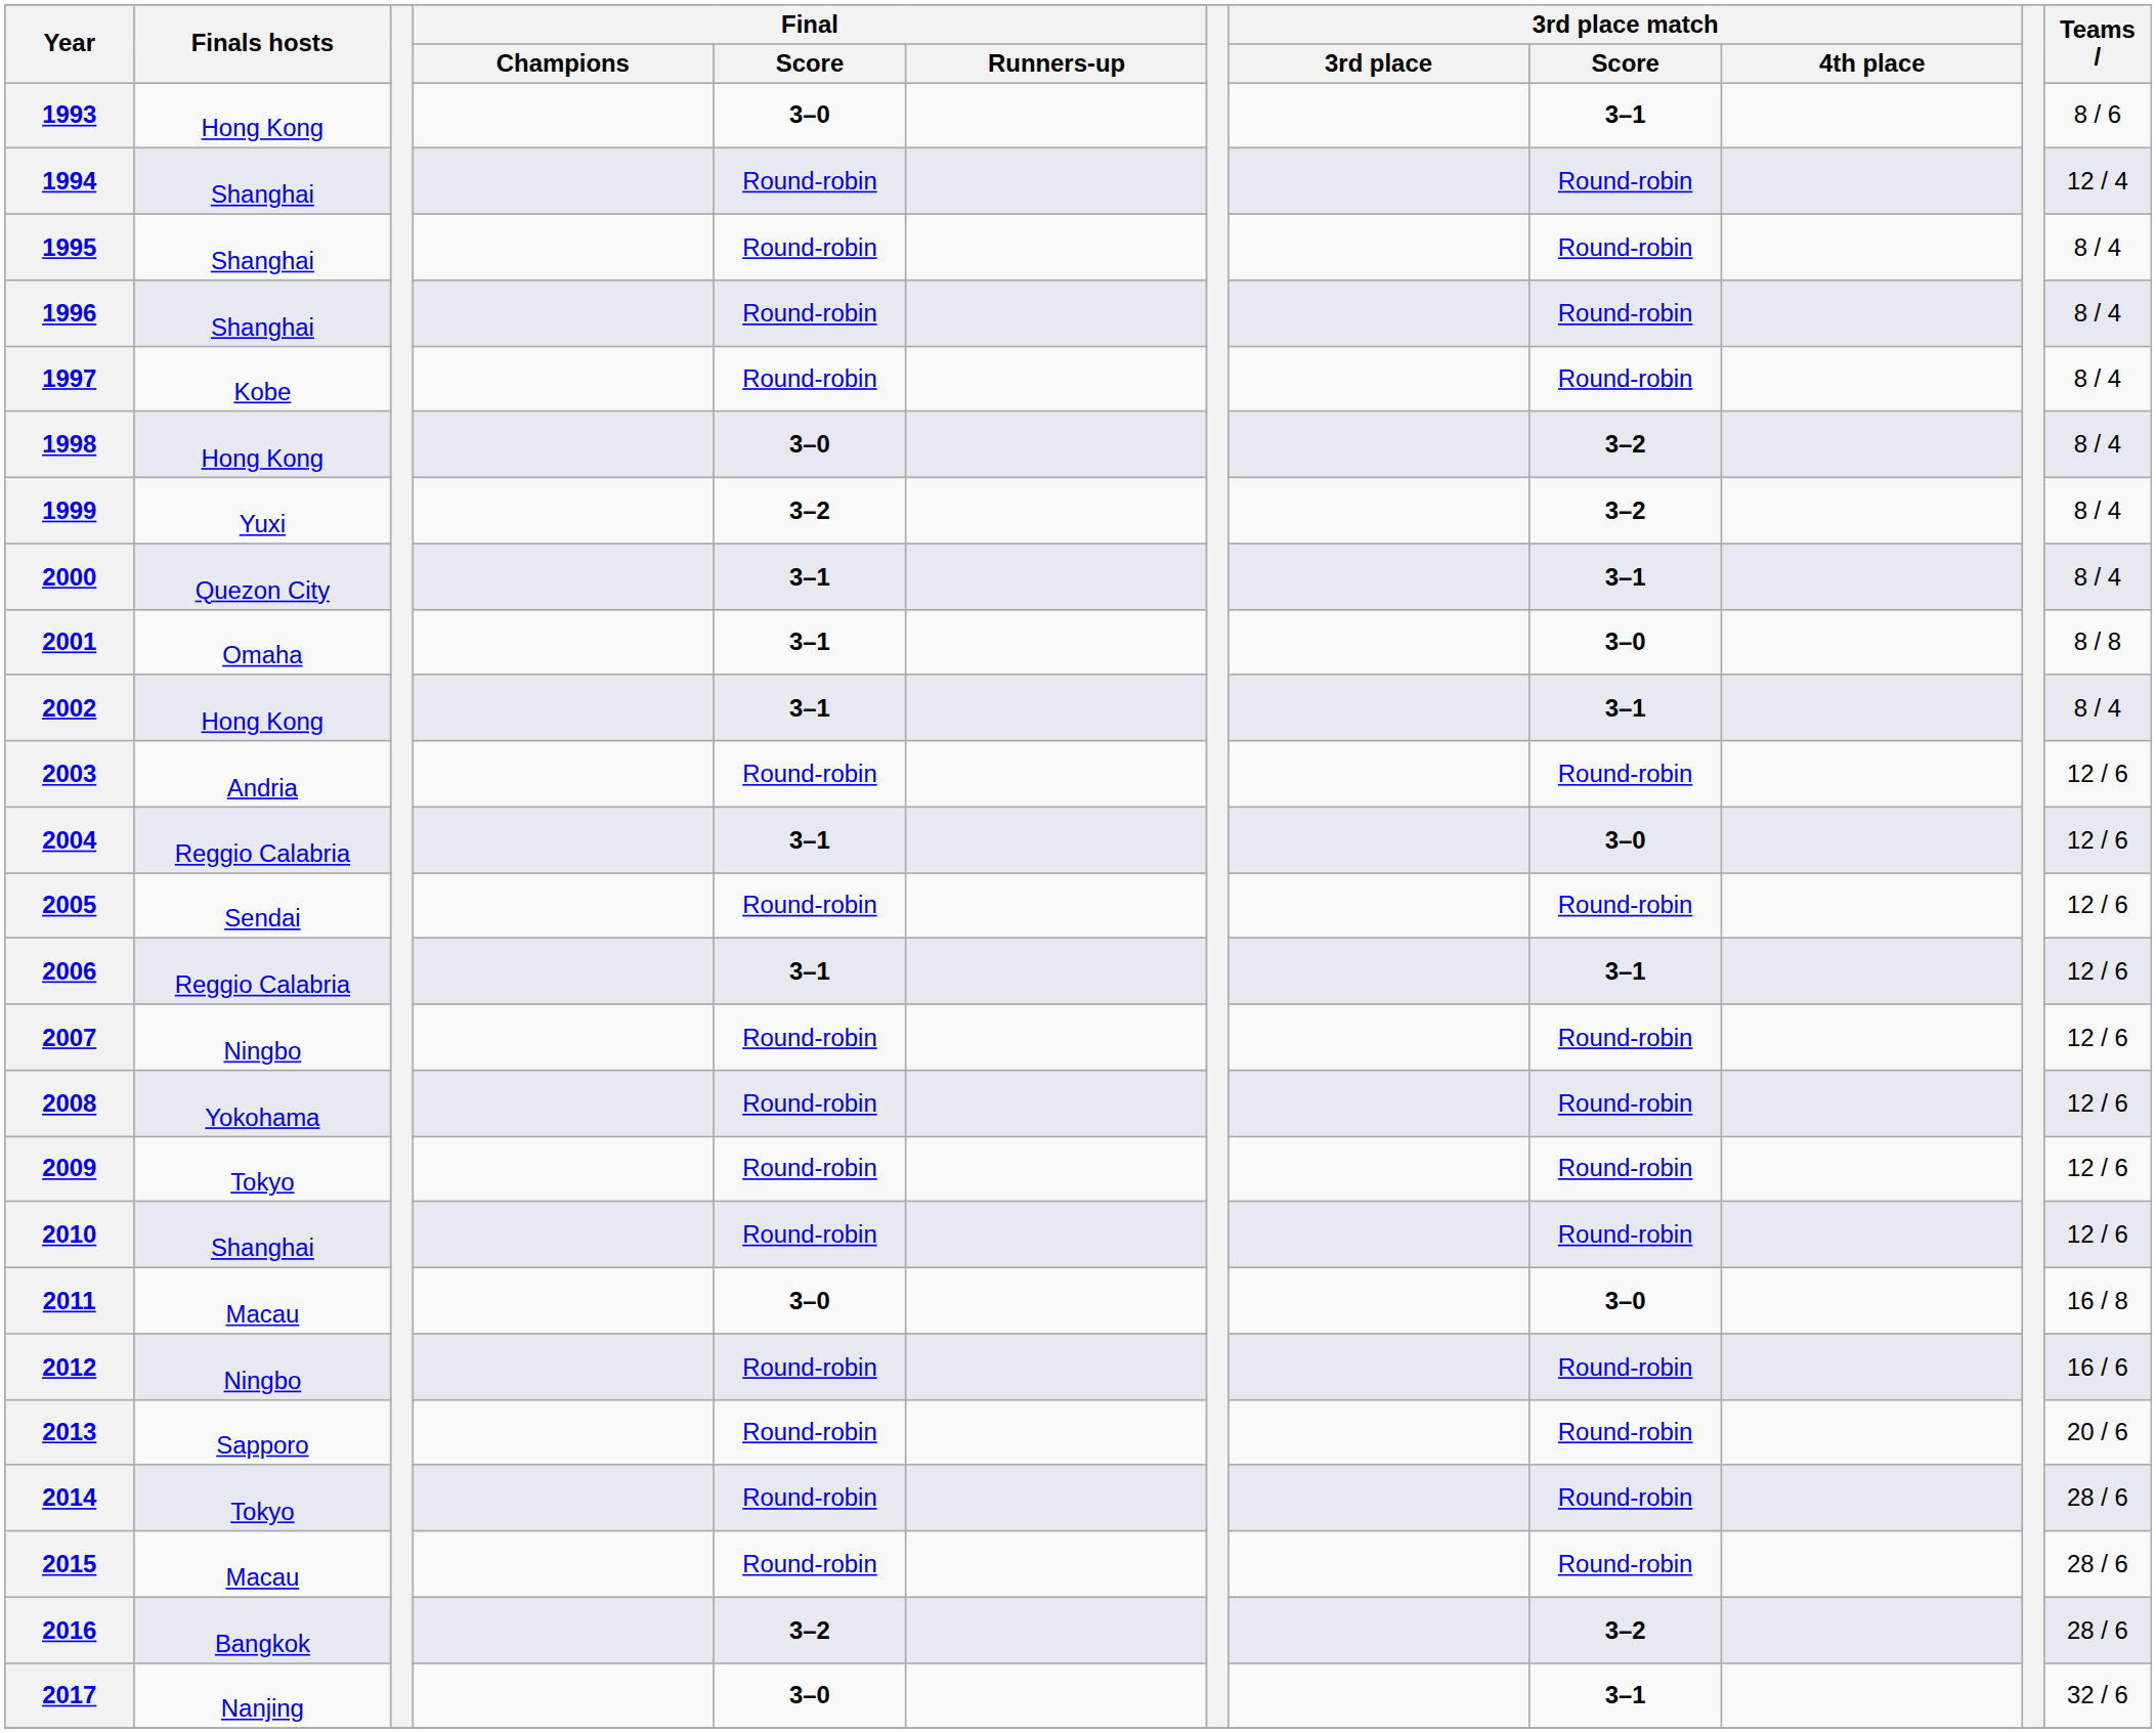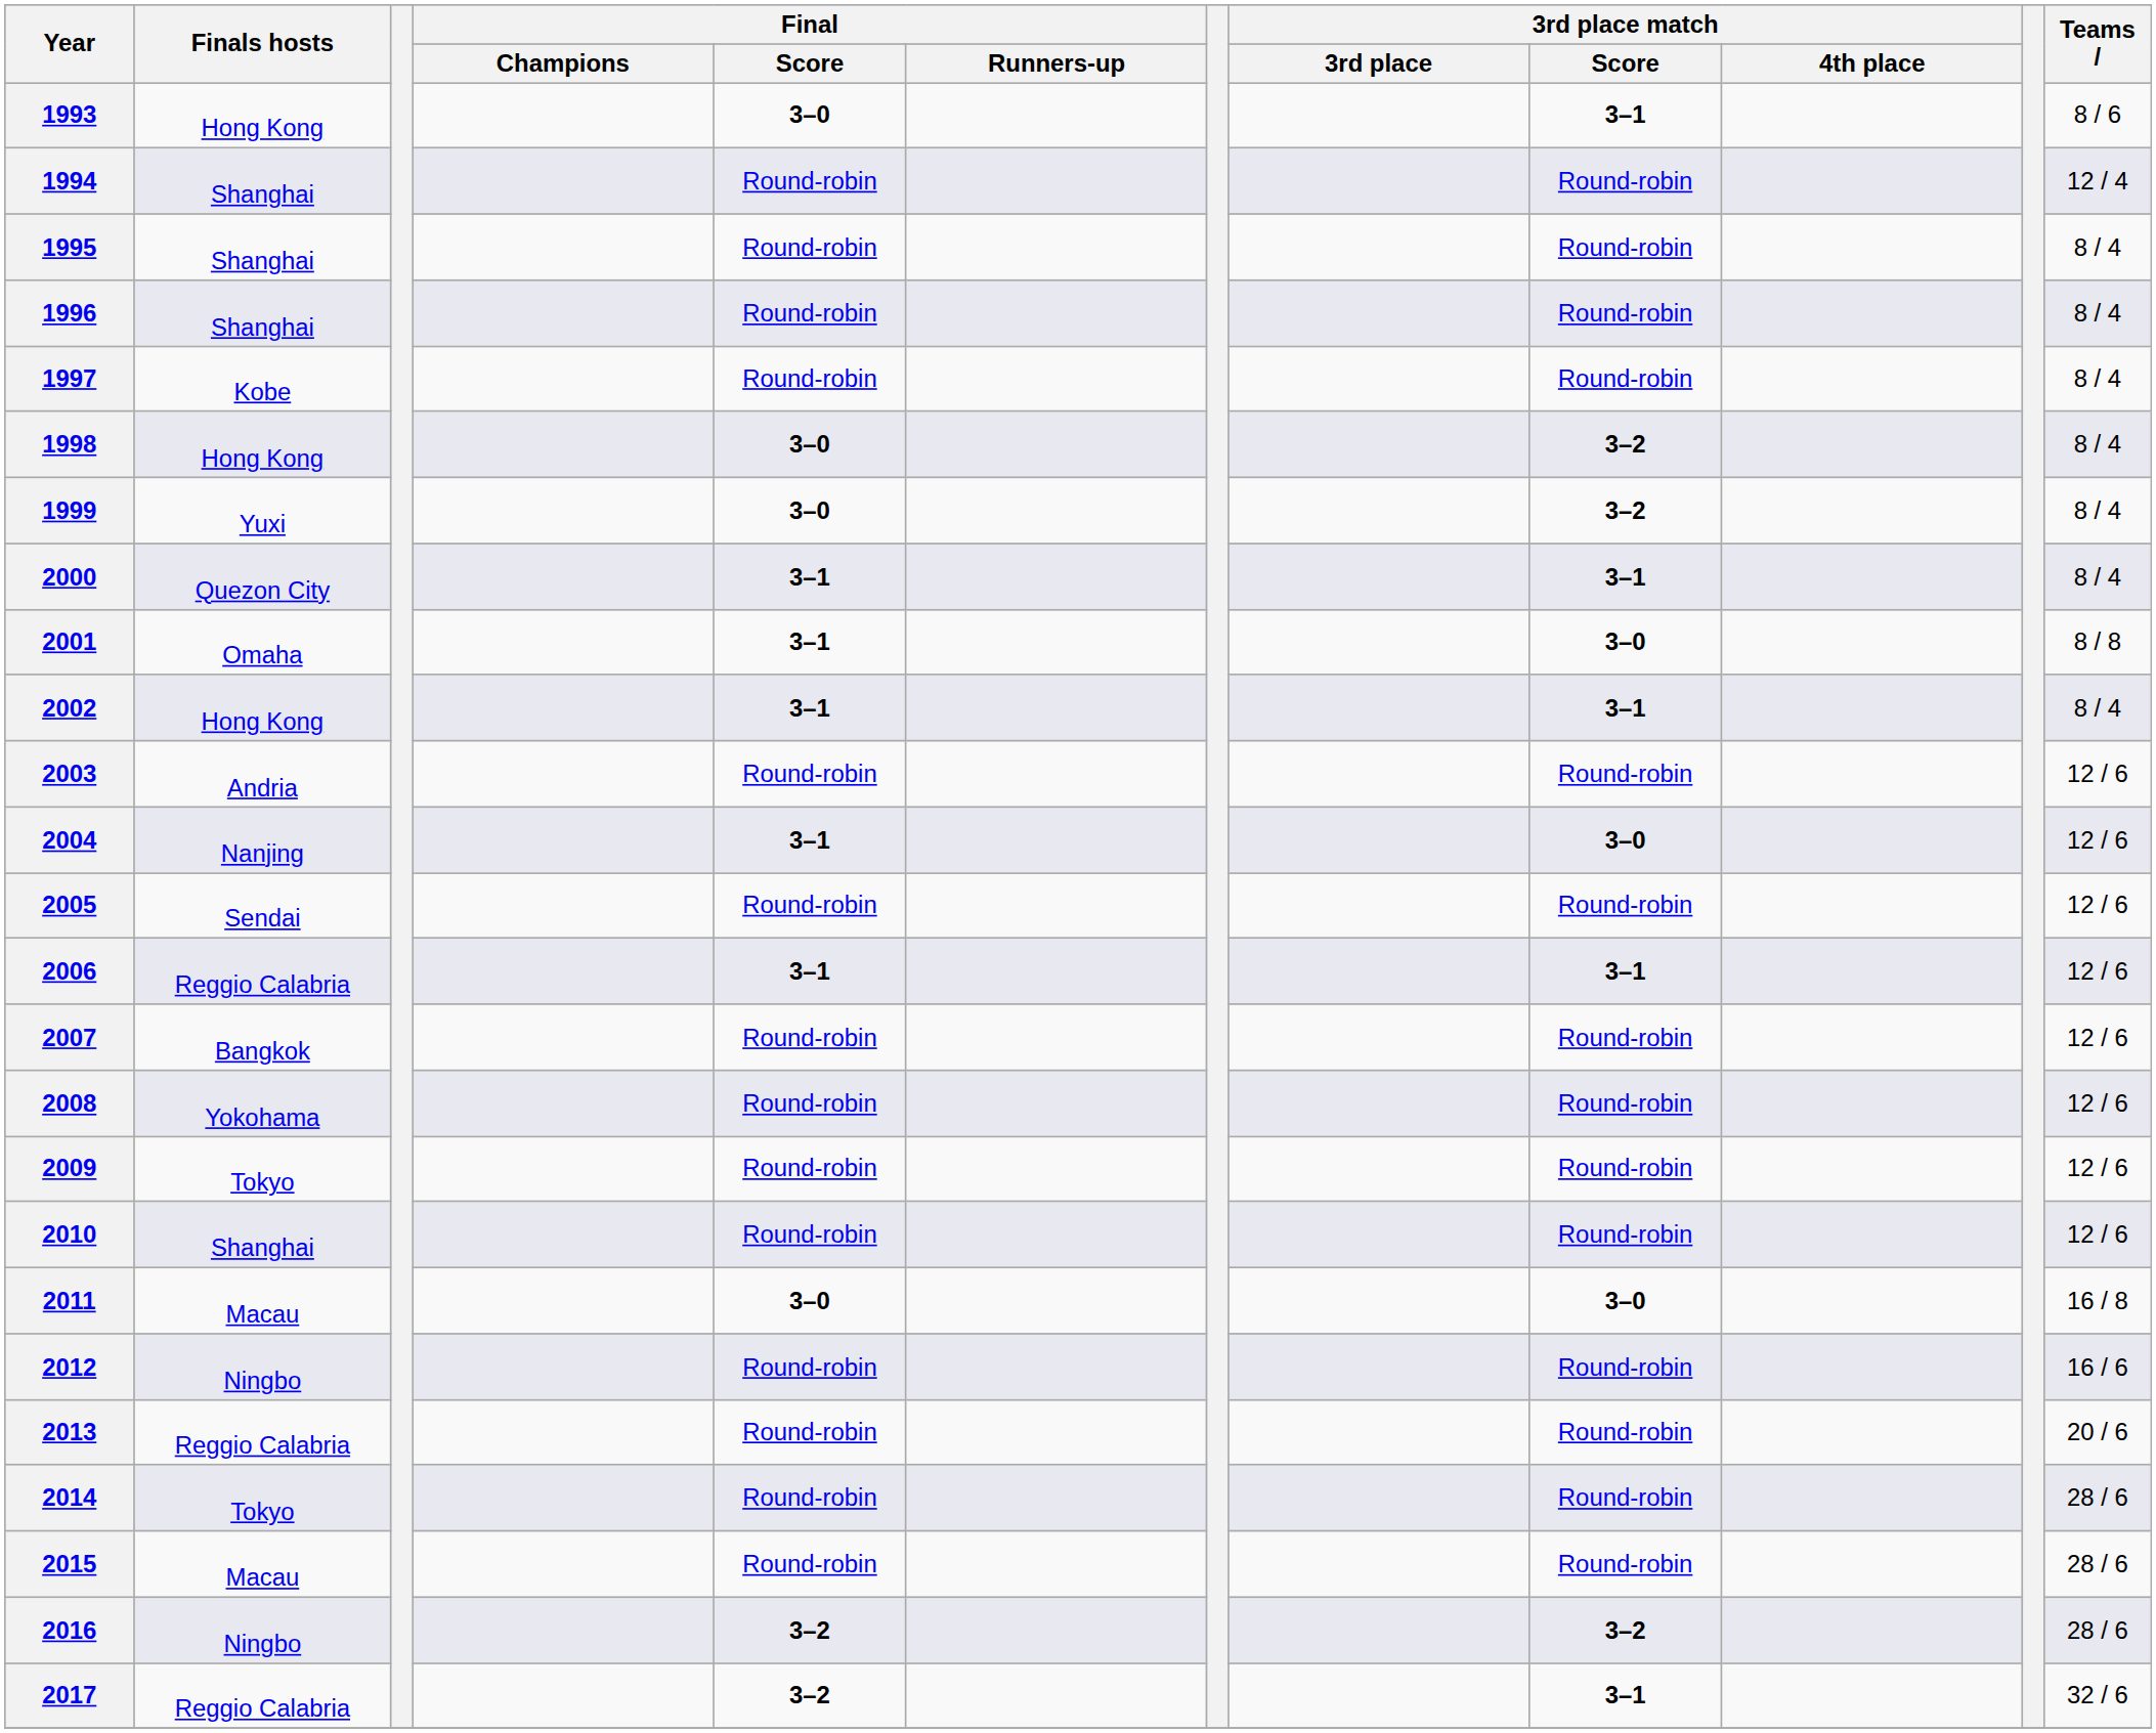1999 | Final / Score: 3–2 -> 3–0
2004 | Finals hosts: Reggio Calabria -> Nanjing
2007 | Finals hosts: Ningbo -> Bangkok
2013 | Finals hosts: Sapporo -> Reggio Calabria
2016 | Finals hosts: Bangkok -> Ningbo
2017 | Finals hosts: Nanjing -> Reggio Calabria
2017 | Final / Score: 3–0 -> 3–2
